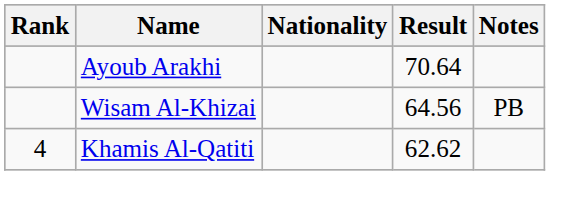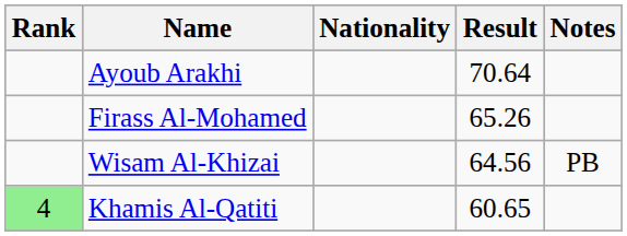+ row: Firass Al-Mohamed | 65.26
Khamis Al-Qatiti | Rank: no background -> lightgreen background
Khamis Al-Qatiti | Result: 62.62 -> 60.65
